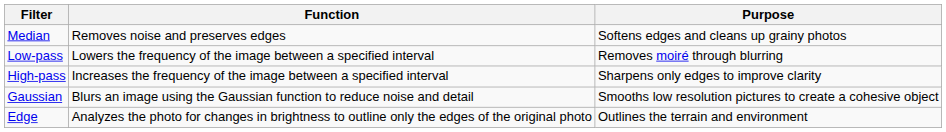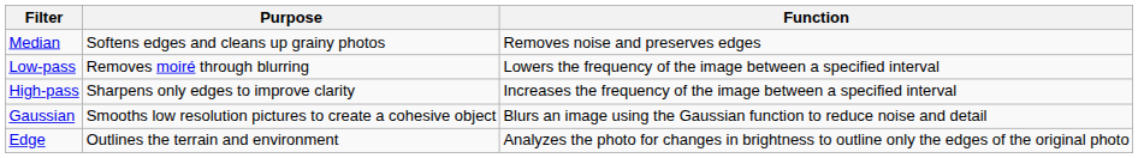columns swapped: Function <-> Purpose
